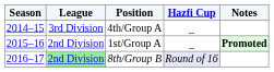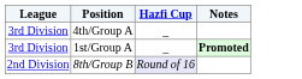- column: Season | 2014–15 | 2015–16 | 2016–17
1st/Group A | League: 2nd Division -> 3rd Division
8th/Group B | League: lightgreen background -> no background
